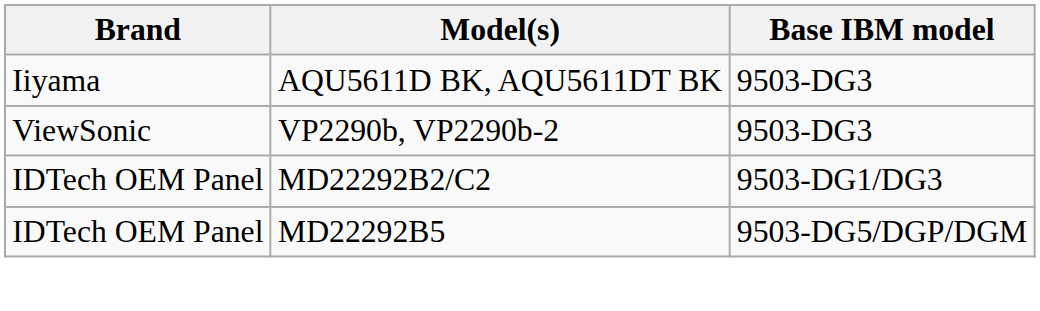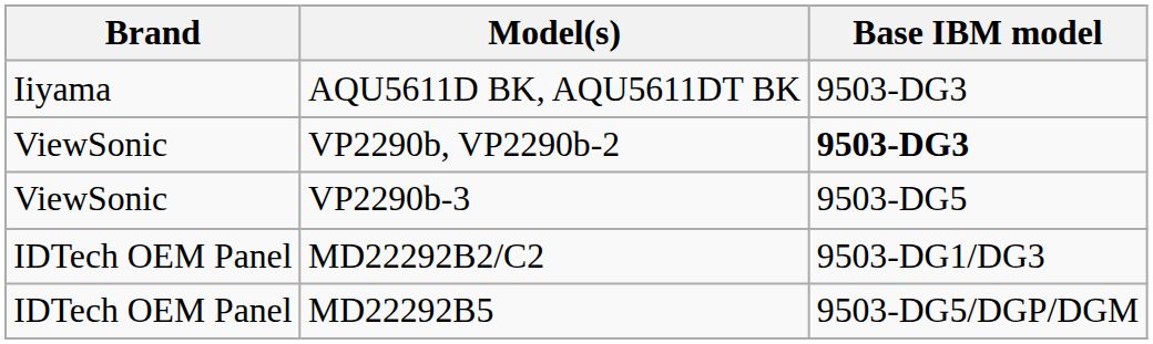VP2290b, VP2290b-2 | Base IBM model: normal -> bold
+ row: ViewSonic | VP2290b-3 | 9503-DG5
